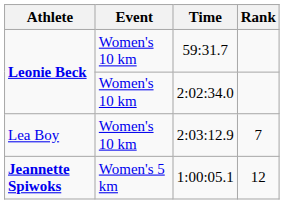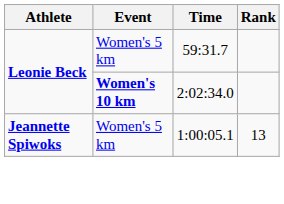59:31.7 | Event: Women's 10 km -> Women's 5 km
2:02:34.0 | Event: normal -> bold
- row: Lea Boy | Women's 10 km | 2:03:12.9 | 7
1:00:05.1 | Rank: 12 -> 13
